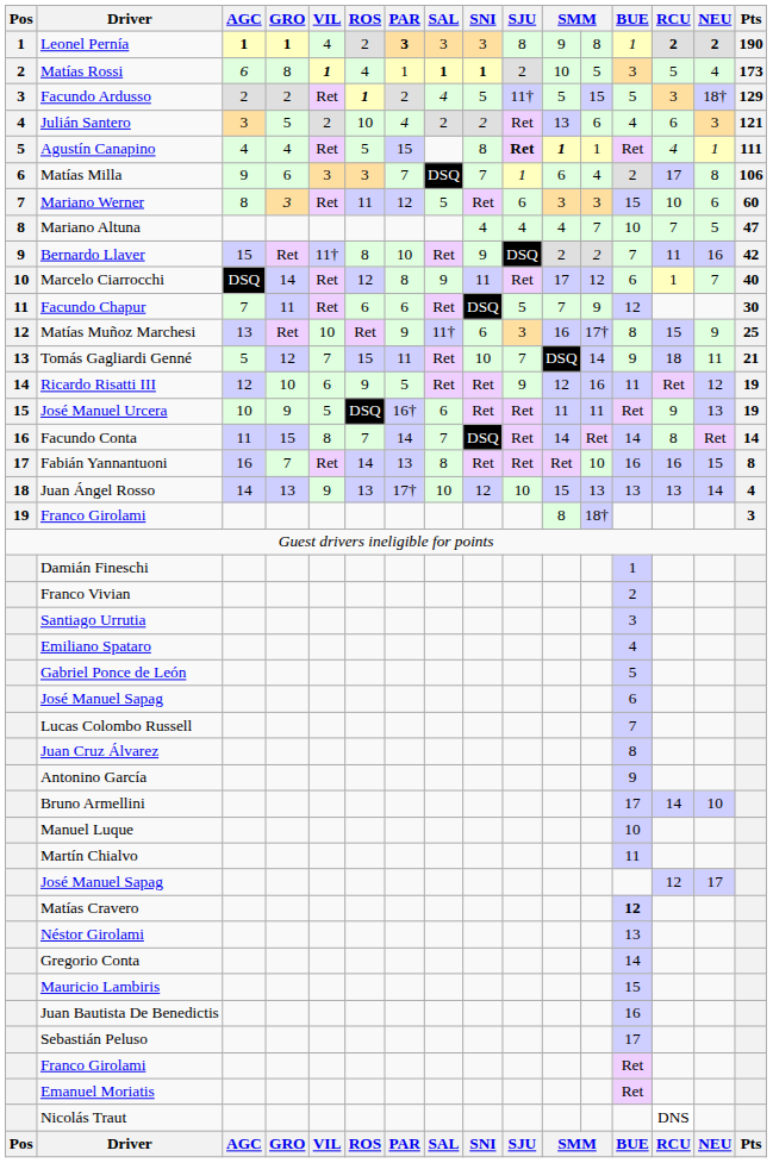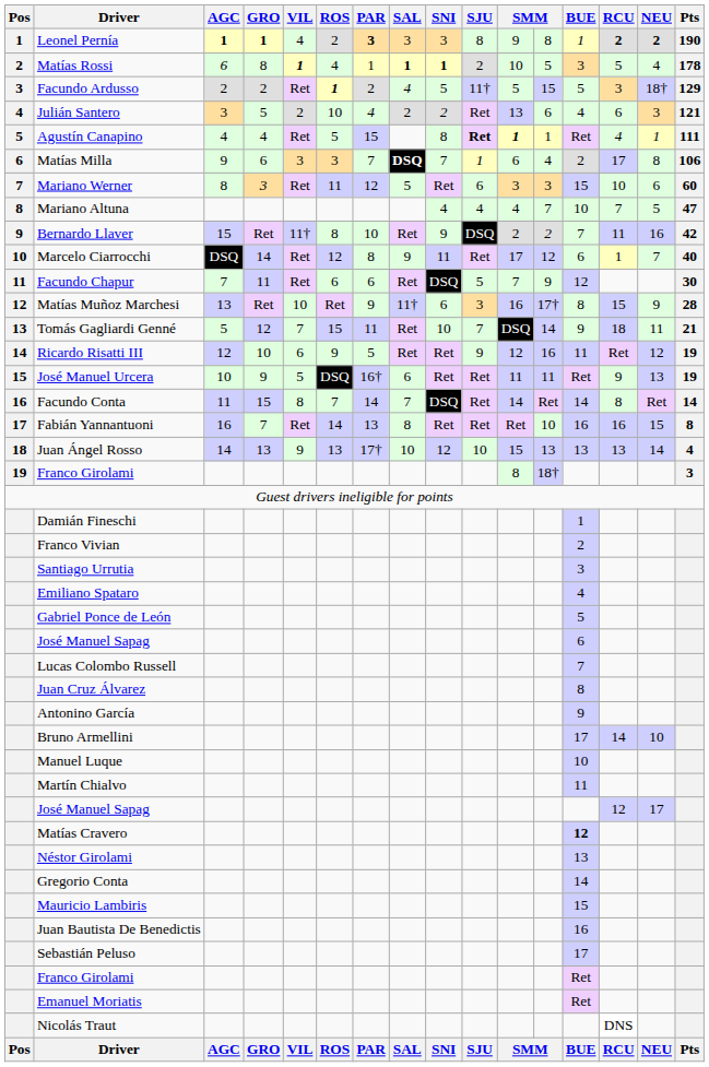Matías Rossi | Pts: 173 -> 178
Matías Milla | SAL: normal -> bold
Matías Muñoz Marchesi | Pts: 25 -> 28
